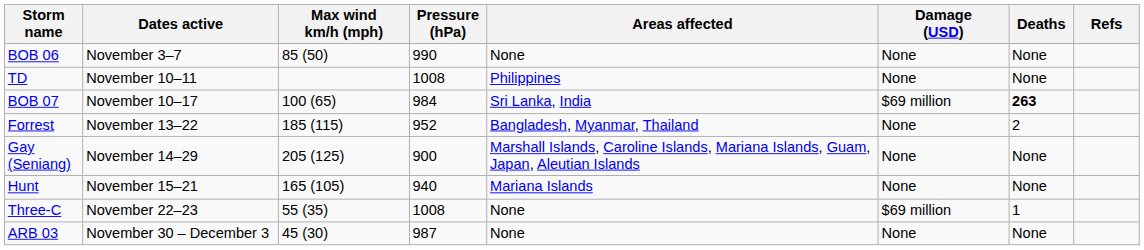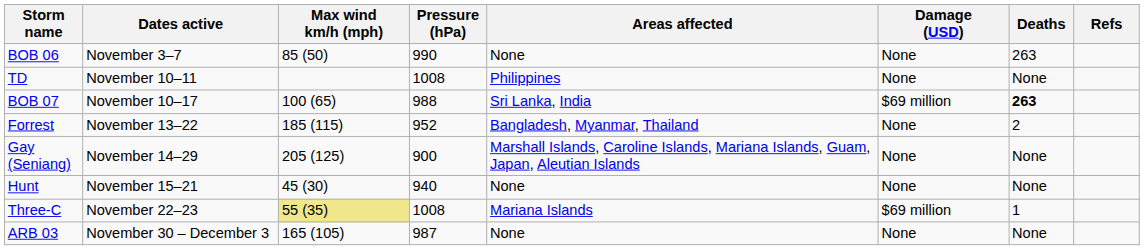BOB 06 | Deaths: None -> 263
BOB 07 | Pressure (hPa): 984 -> 988
Hunt | Max wind km/h (mph): 165 (105) -> 45 (30)
Hunt | Areas affected: Mariana Islands -> None
Three-C | Max wind km/h (mph): no background -> khaki background
Three-C | Areas affected: None -> Mariana Islands
ARB 03 | Max wind km/h (mph): 45 (30) -> 165 (105)
